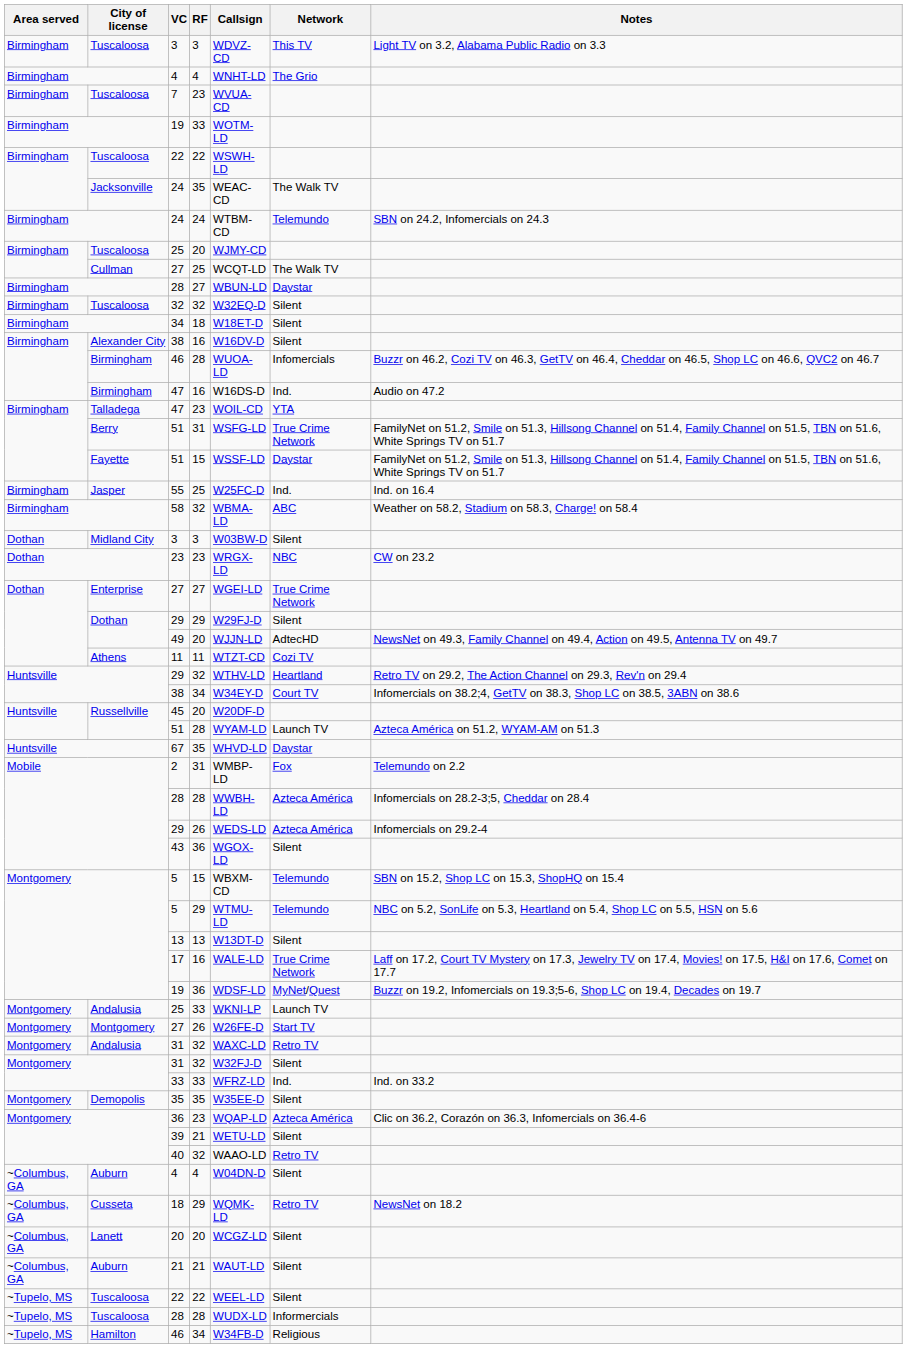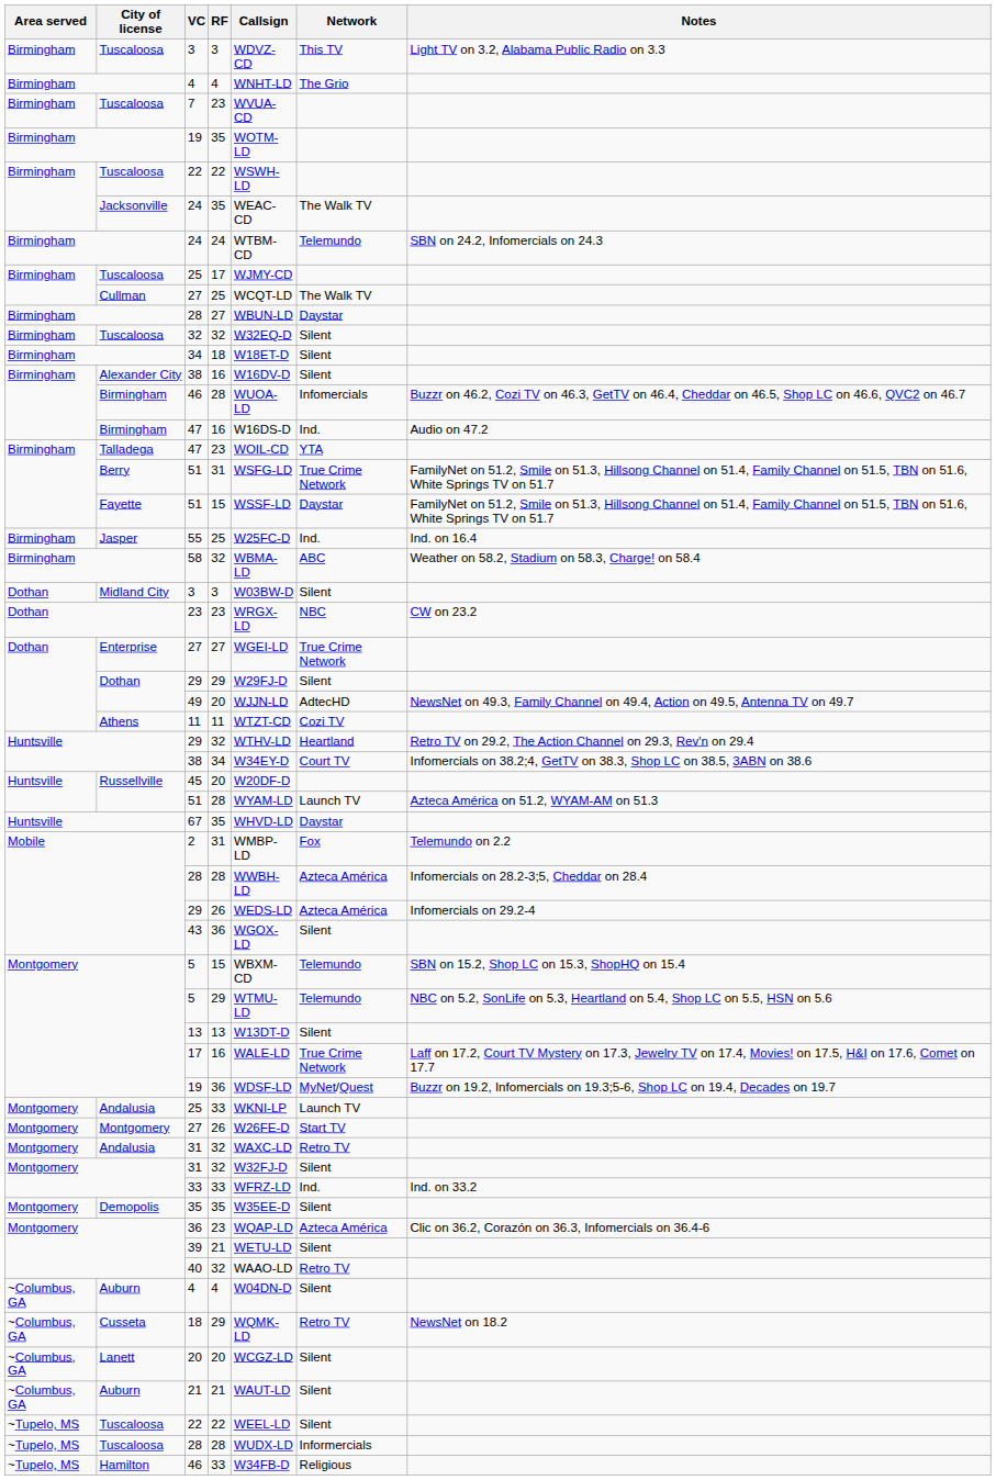Birmingham / 19 | RF: 33 -> 35
Tuscaloosa / 25 | RF: 20 -> 17
Hamilton / 46 | RF: 34 -> 33
